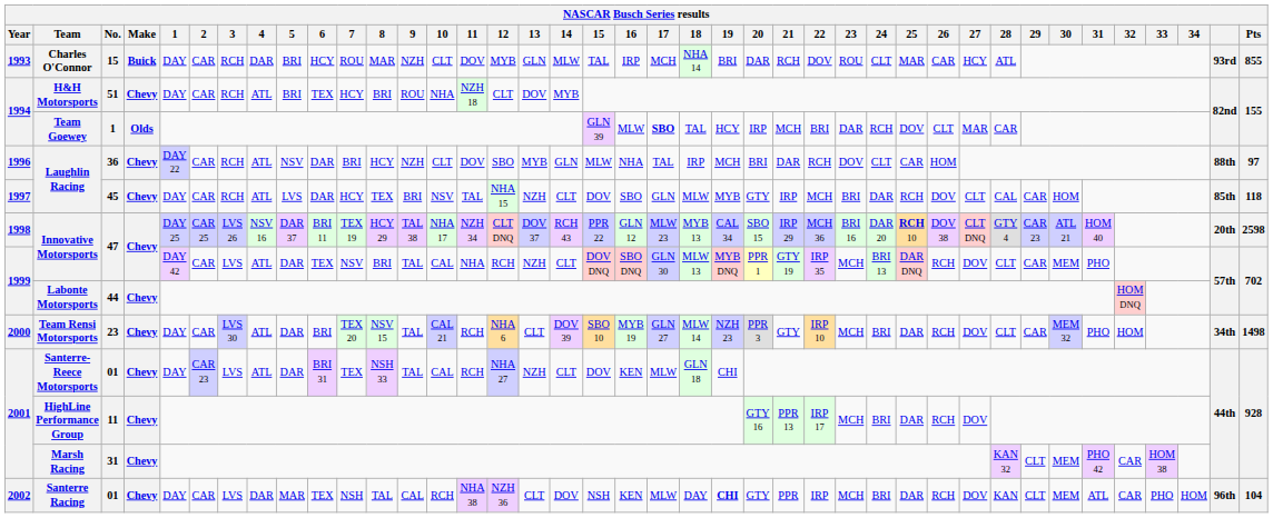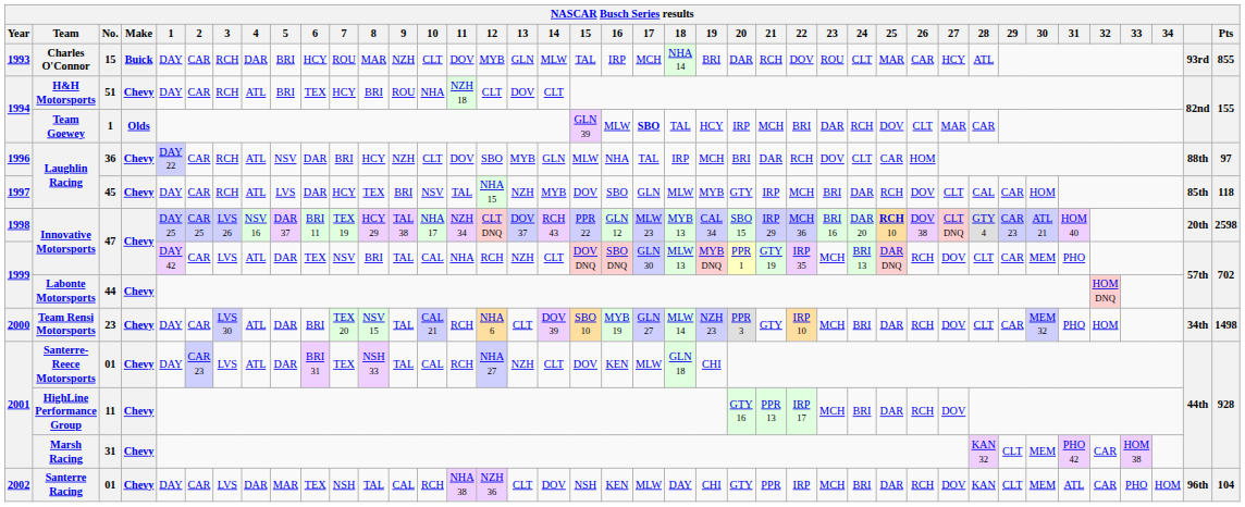H&H Motorsports | 14: MYB -> CLT
1997 / Laughlin Racing | 14: CLT -> MYB
Santerre Racing | 19: bold -> normal
